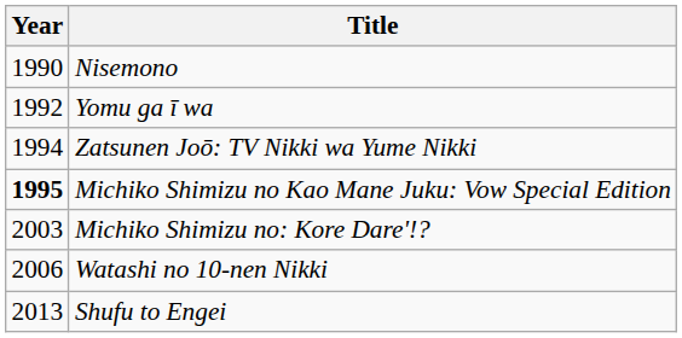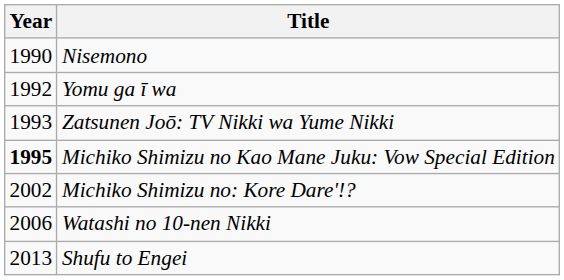Zatsunen Joō: TV Nikki wa Yume Nikki | Year: 1994 -> 1993
Michiko Shimizu no: Kore Dare'!? | Year: 2003 -> 2002
